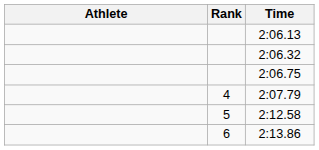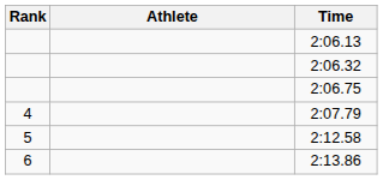columns swapped: Rank <-> Athlete
